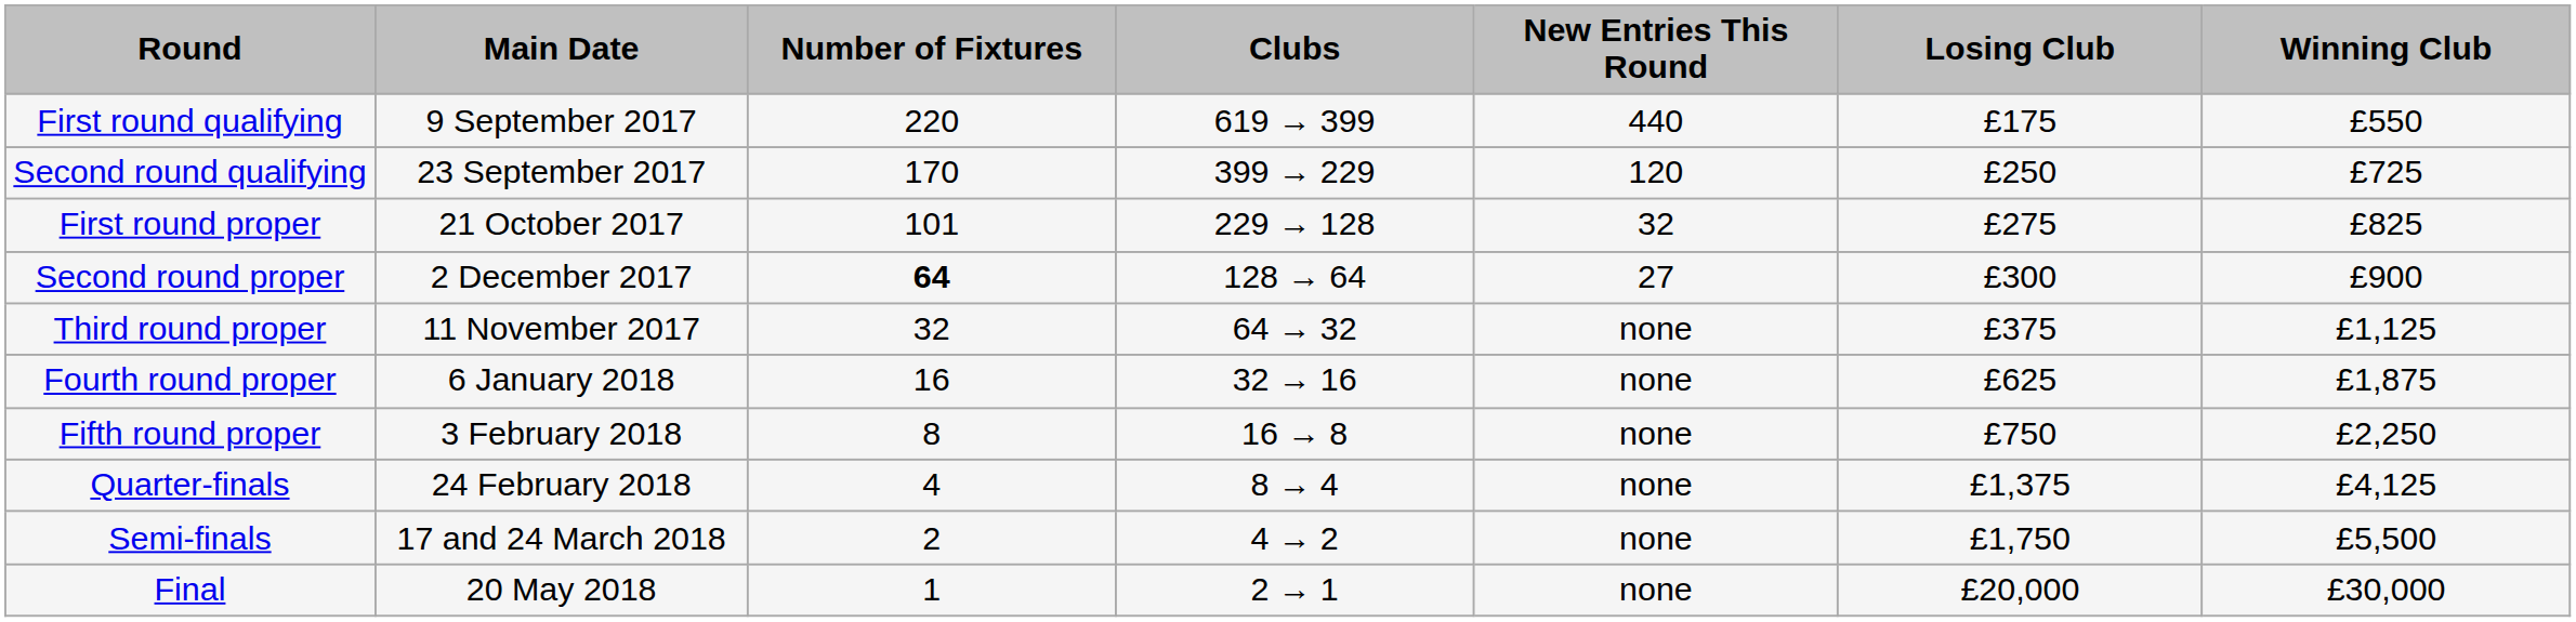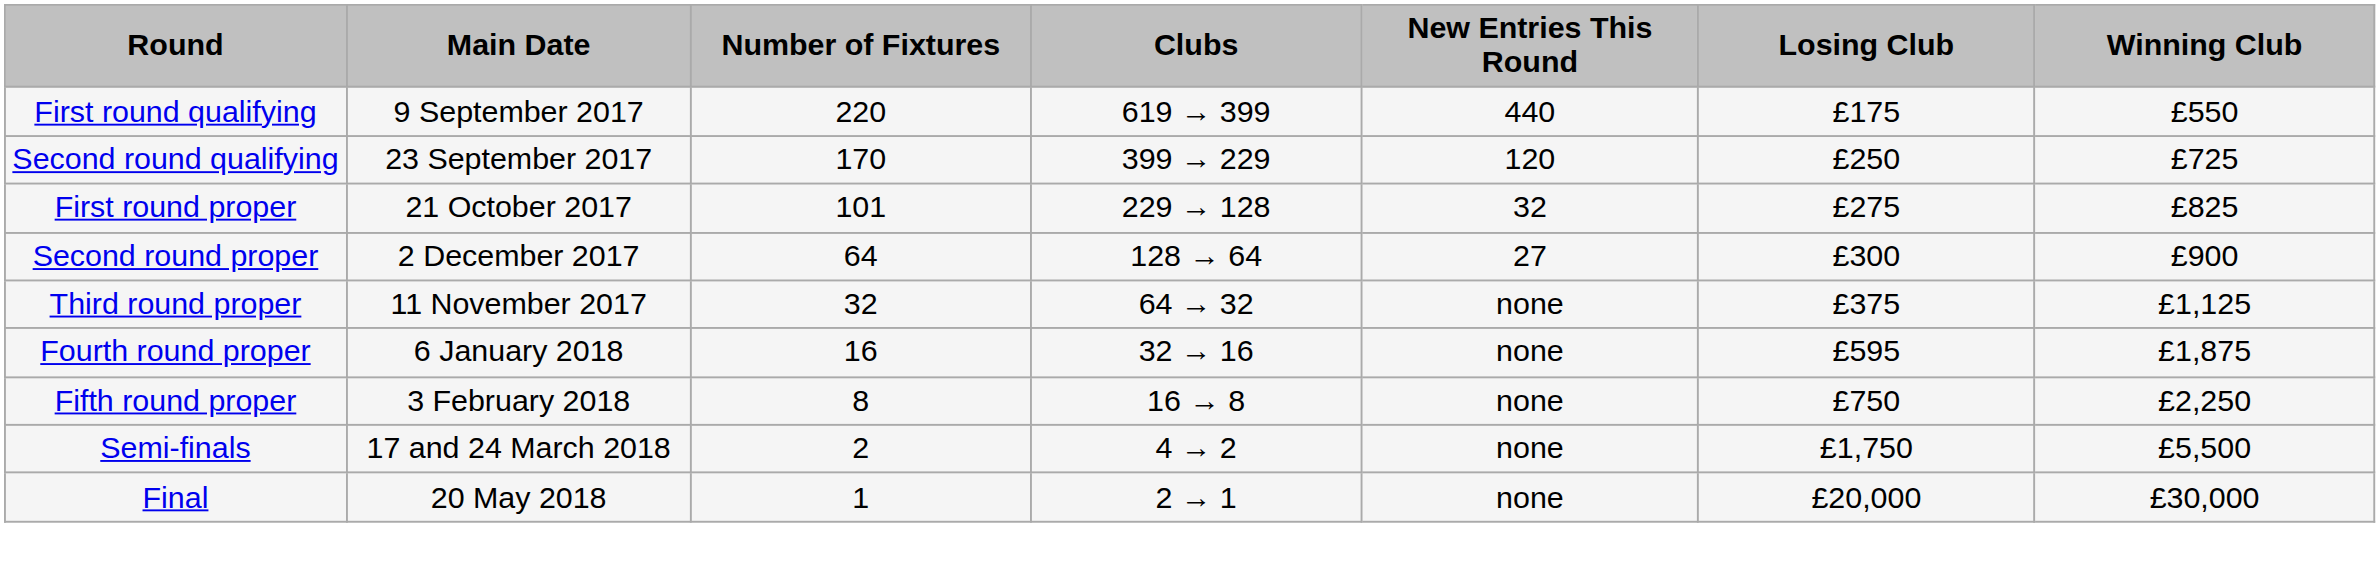Second round proper | Number of Fixtures: bold -> normal
Fourth round proper | Losing Club: £625 -> £595
- row: Quarter-finals | 24 February 2018 | 4 | 8 → 4 | none | £1,375 | £4,125
